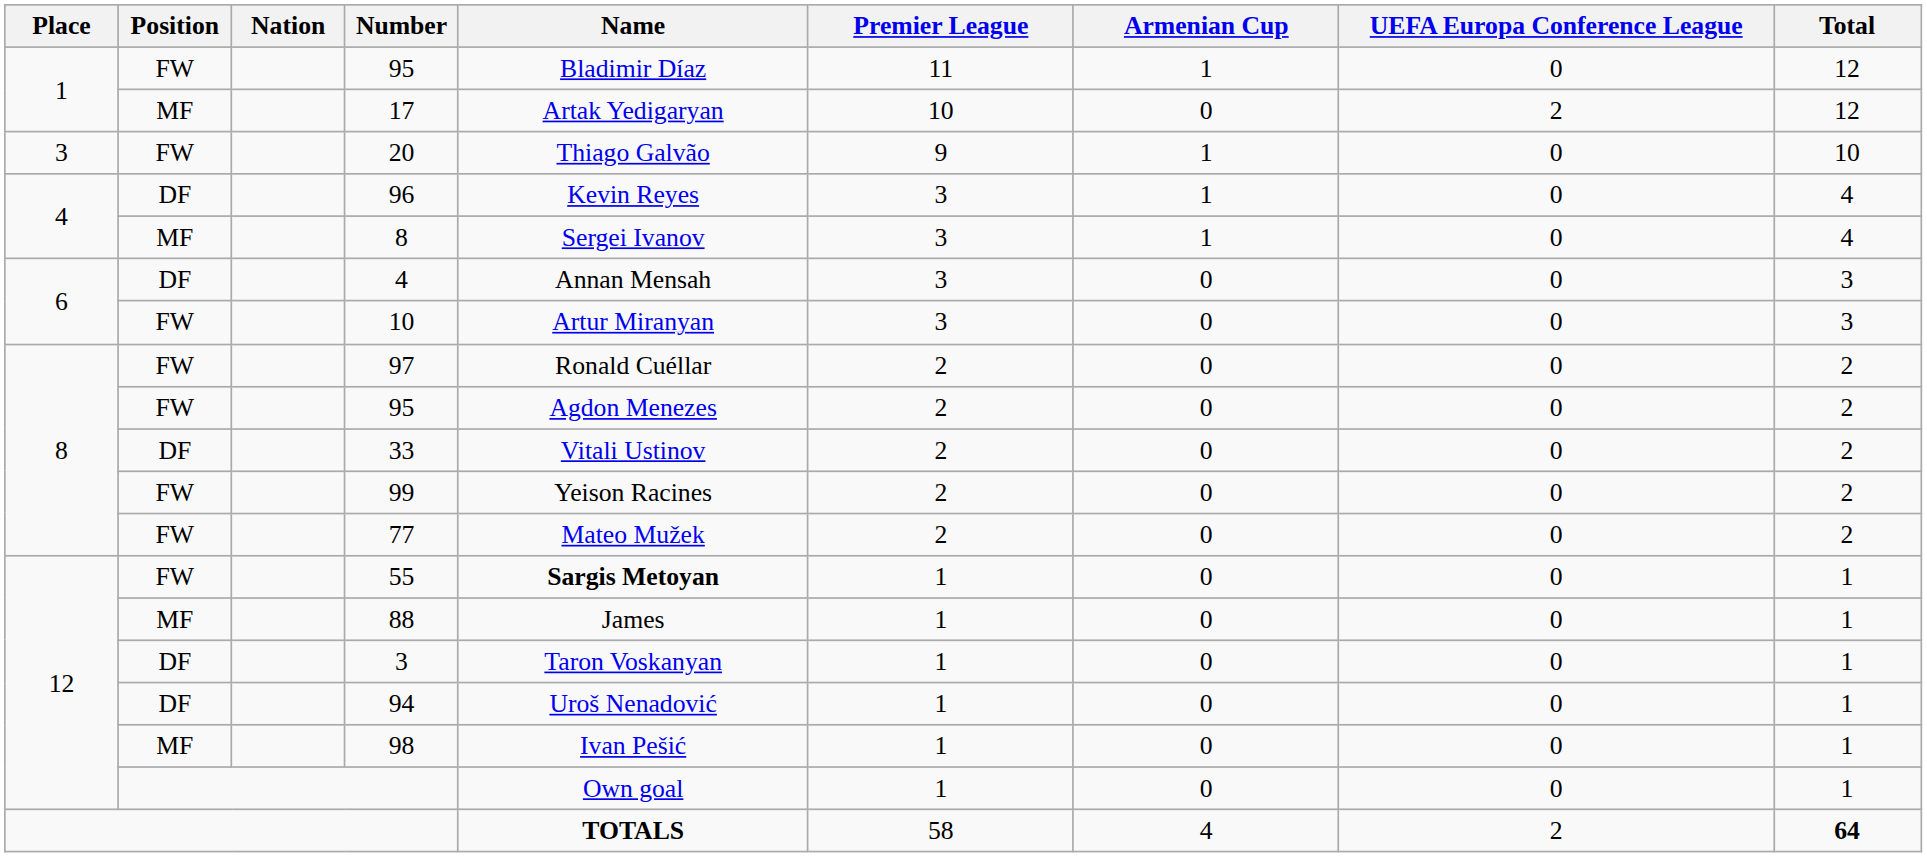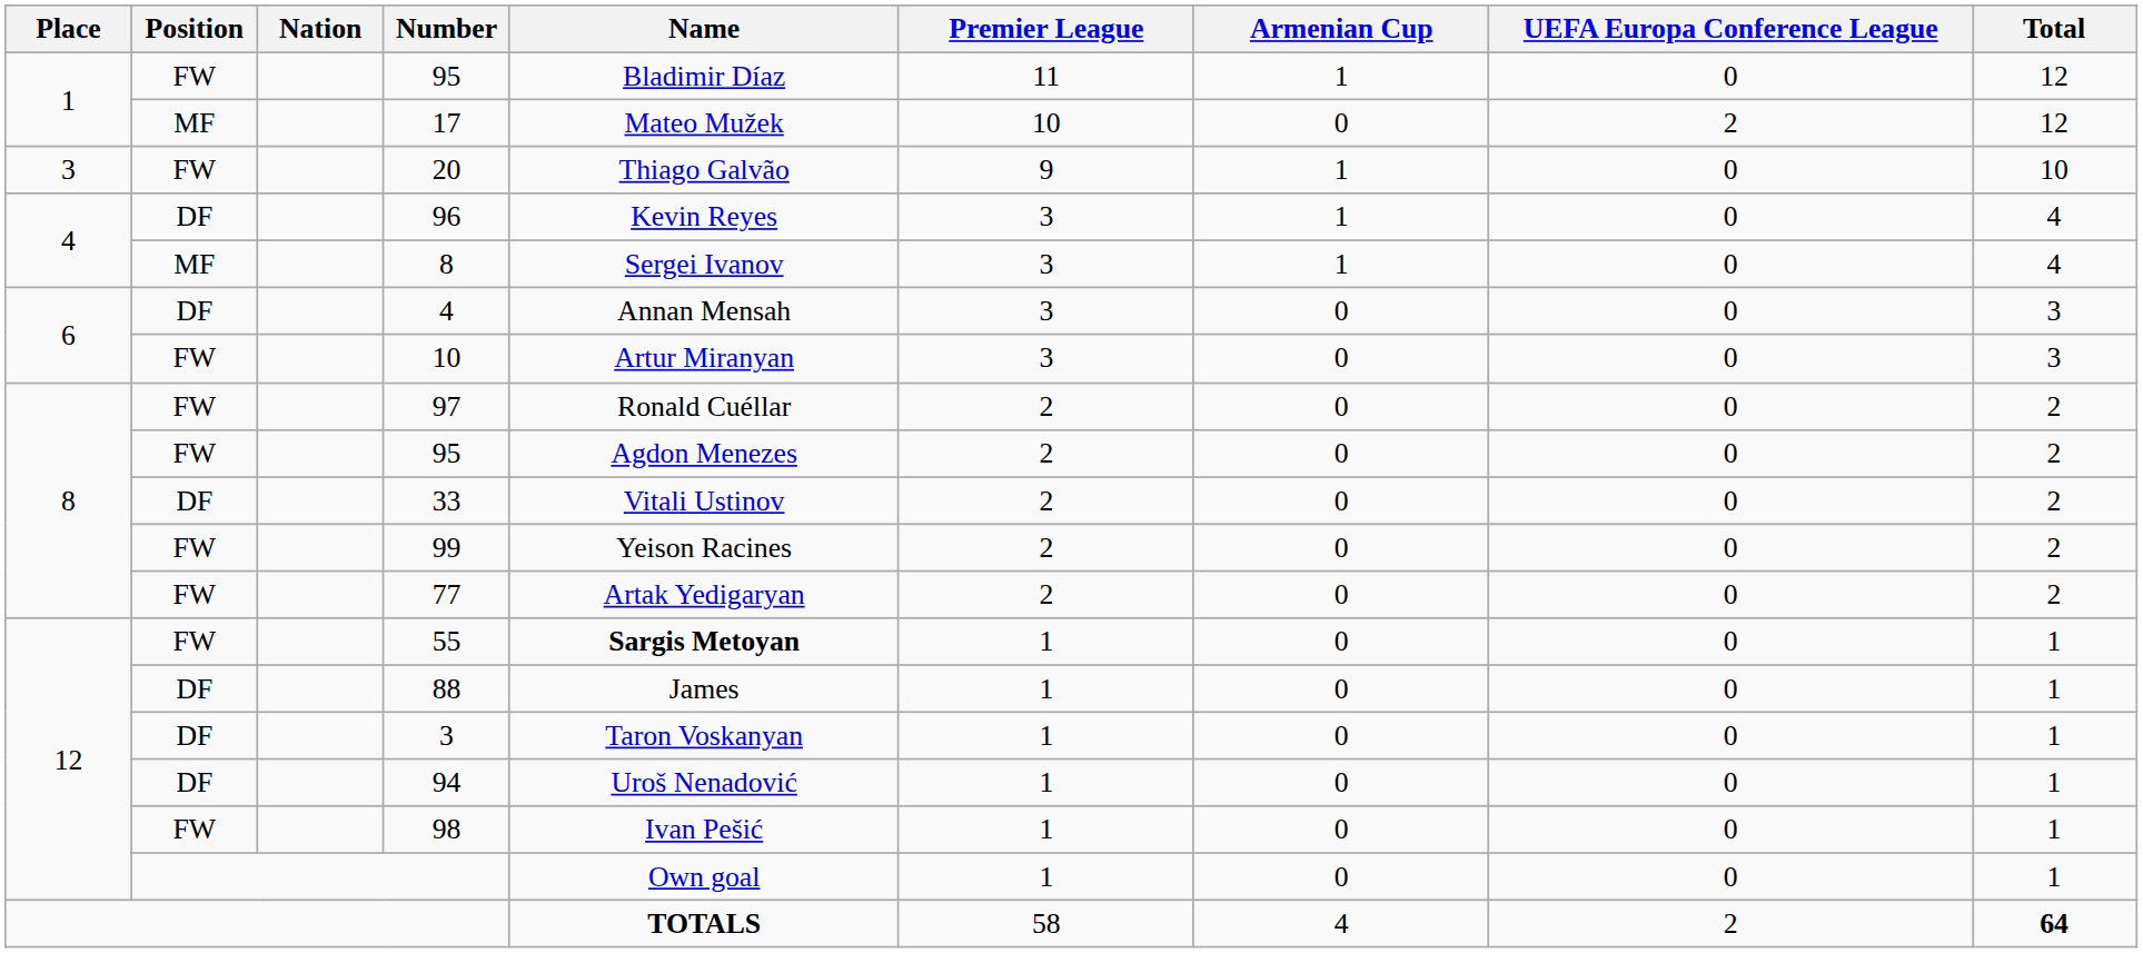17 | Name: Artak Yedigaryan -> Mateo Mužek
77 | Name: Mateo Mužek -> Artak Yedigaryan
88 | Position: MF -> DF
98 | Position: MF -> FW
